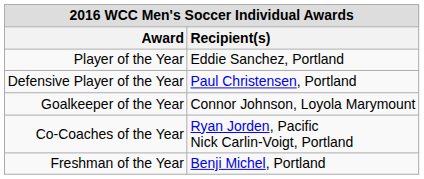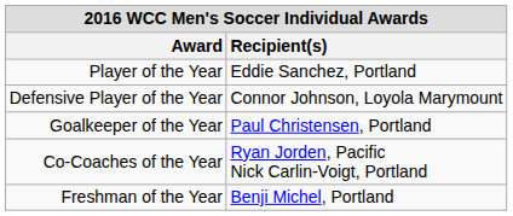Defensive Player of the Year | Recipient(s): Paul Christensen, Portland -> Connor Johnson, Loyola Marymount
Goalkeeper of the Year | Recipient(s): Connor Johnson, Loyola Marymount -> Paul Christensen, Portland
